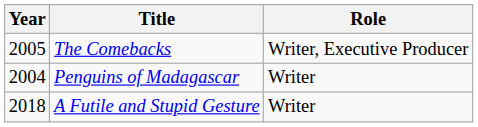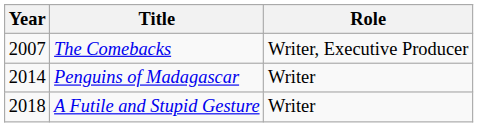The Comebacks | Year: 2005 -> 2007
Penguins of Madagascar | Year: 2004 -> 2014
